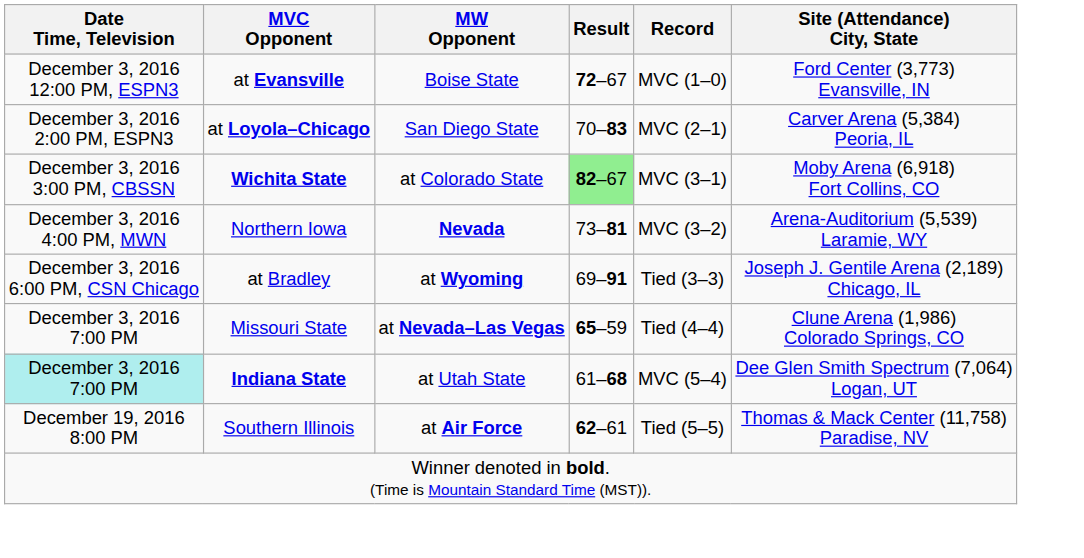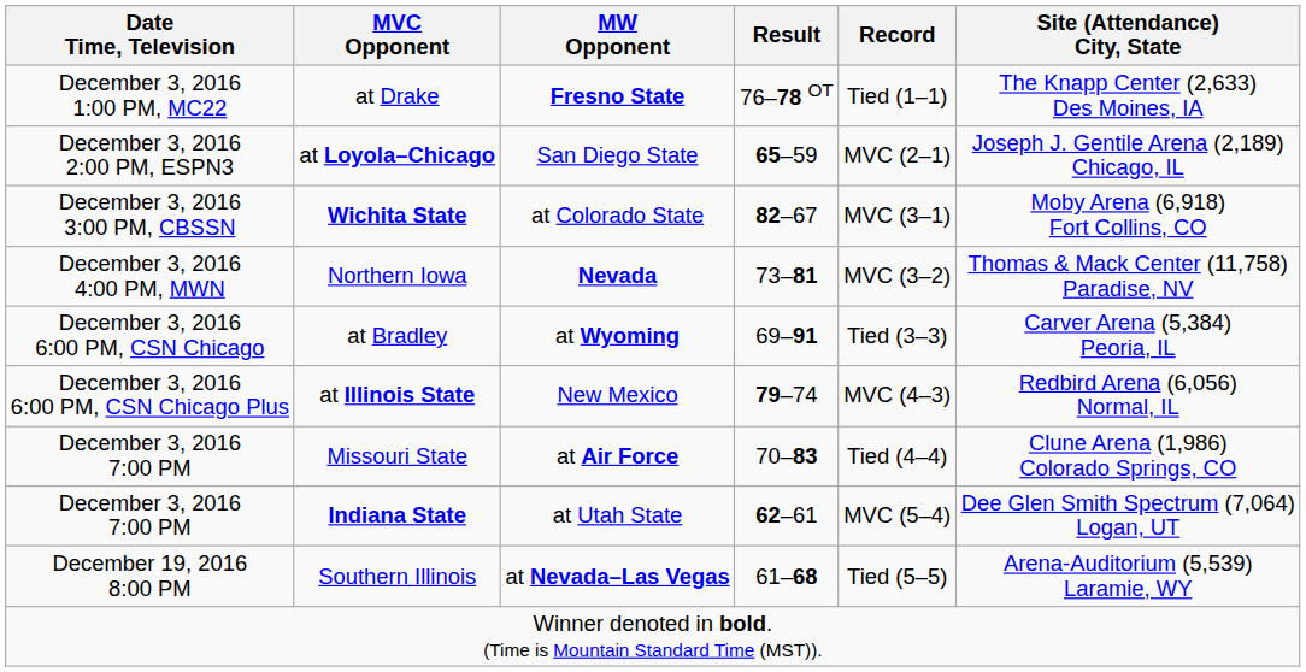- row: December 3, 2016 12:00 PM, ESPN3 | at Evansville | Boise State | 72–67 | MVC (1–0) | Ford Center (3,773) Evansville, IN
+ row: December 3, 2016 1:00 PM, MC22 | at Drake | Fresno State | 76–78 OT | Tied (1–1) | The Knapp Center (2,633) Des Moines, IA
at Loyola–Chicago | Result: 70–83 -> 65–59
at Loyola–Chicago | Site (Attendance) City, State: Carver Arena (5,384) Peoria, IL -> Joseph J. Gentile Arena (2,189) Chicago, IL
Wichita State | Result: lightgreen background -> no background
Northern Iowa | Site (Attendance) City, State: Arena-Auditorium (5,539) Laramie, WY -> Thomas & Mack Center (11,758) Paradise, NV
at Bradley | Site (Attendance) City, State: Joseph J. Gentile Arena (2,189) Chicago, IL -> Carver Arena (5,384) Peoria, IL
+ row: December 3, 2016 6:00 PM, CSN Chicago Plus | at Illinois State | New Mexico | 79–74 | MVC (4–3) | Redbird Arena (6,056) Normal, IL
Missouri State | MW Opponent: at Nevada–Las Vegas -> at Air Force
Missouri State | Result: 65–59 -> 70–83
Indiana State | Date Time, Television: paleturquoise background -> no background
Indiana State | Result: 61–68 -> 62–61
Southern Illinois | MW Opponent: at Air Force -> at Nevada–Las Vegas
Southern Illinois | Result: 62–61 -> 61–68
Southern Illinois | Site (Attendance) City, State: Thomas & Mack Center (11,758) Paradise, NV -> Arena-Auditorium (5,539) Laramie, WY
